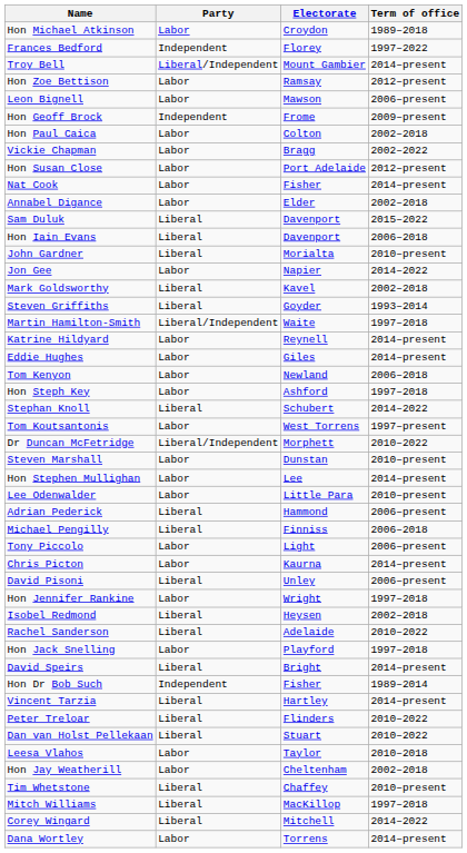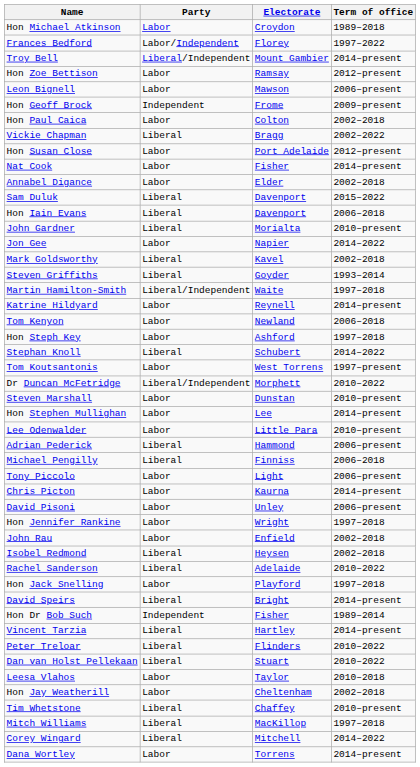Frances Bedford | Party: Independent -> Labor/Independent
Vickie Chapman | Party: Labor -> Liberal
- row: Eddie Hughes | Labor | Giles | 2014–present
David Pisoni | Party: Liberal -> Labor
+ row: John Rau | Labor | Enfield | 2002–2018
